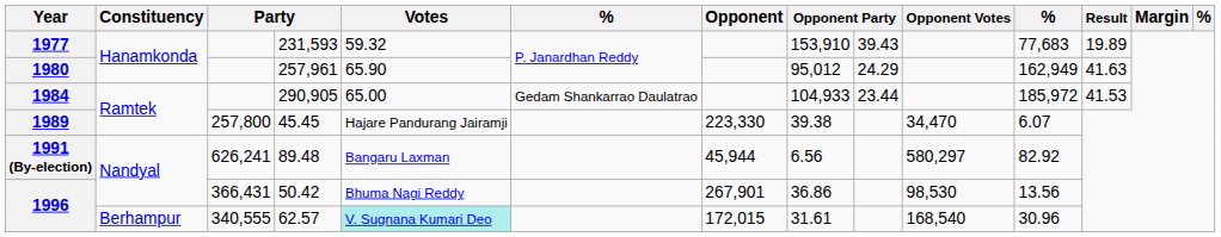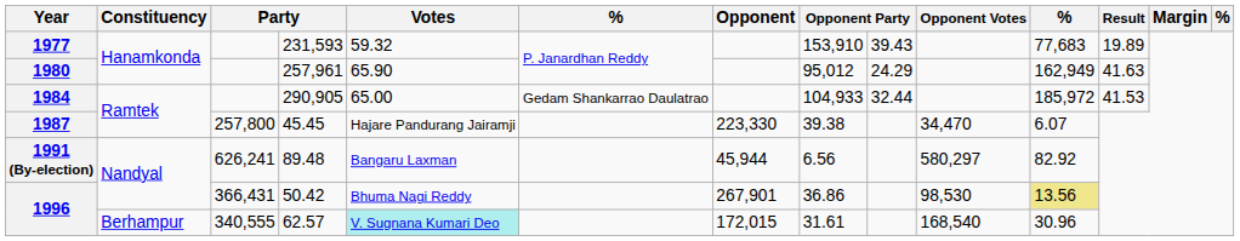290,905 | column 9: 23.44 -> 32.44
45.45 | Year: 1989 -> 1987
50.42 | column 11: no background -> khaki background
